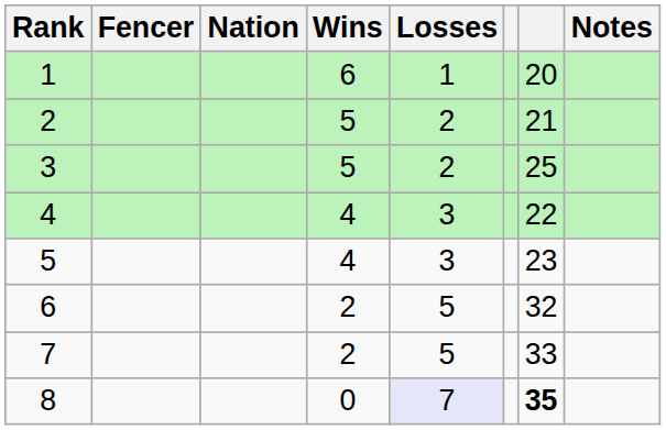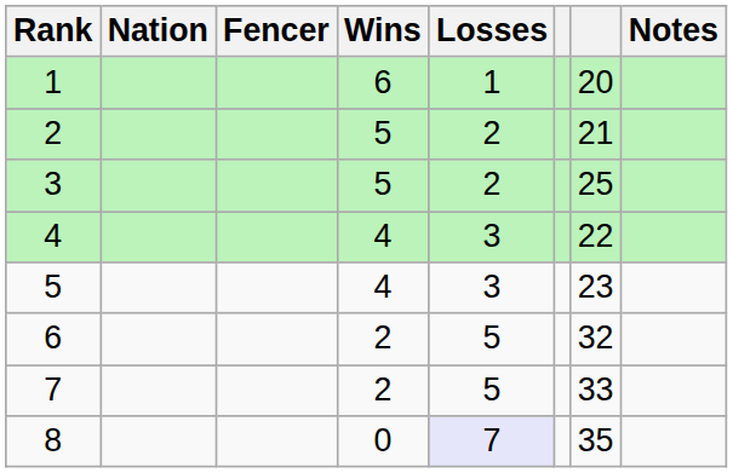columns swapped: Fencer <-> Nation
8 | column 7: bold -> normal
